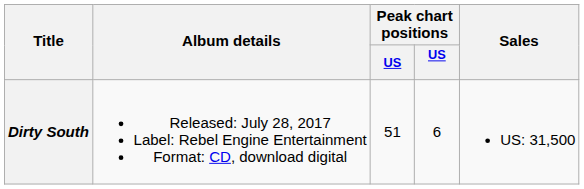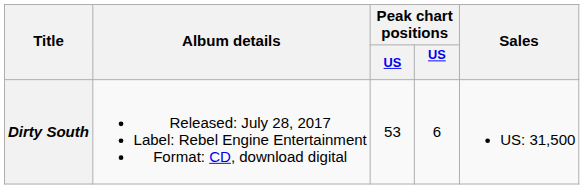Dirty South | column 3: 51 -> 53
